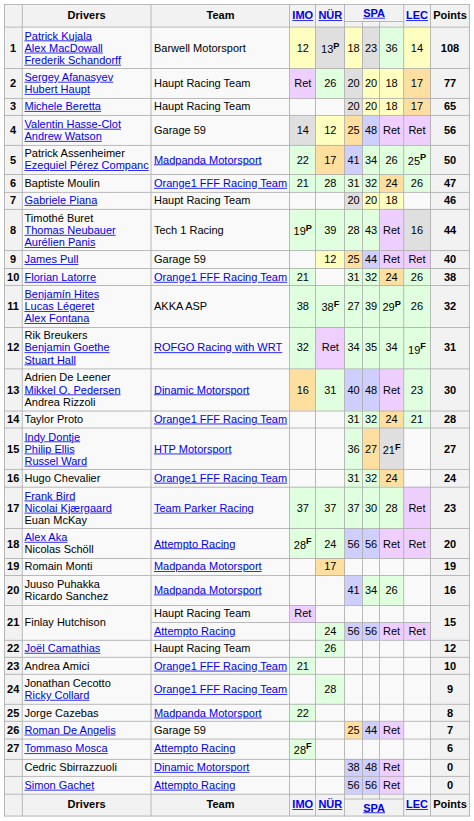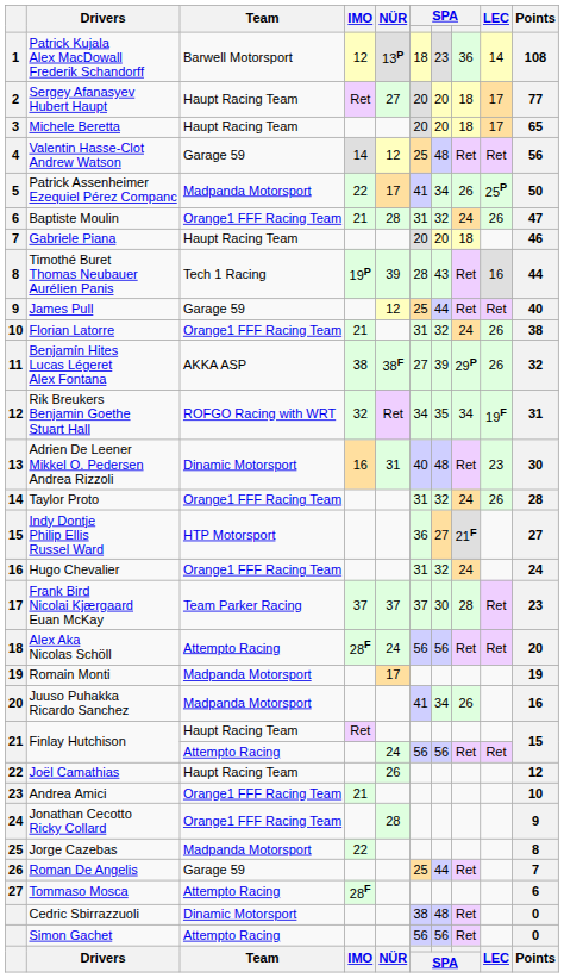Sergey Afanasyev Hubert Haupt | NÜR: 26 -> 27
Taylor Proto | LEC: 21 -> 26
